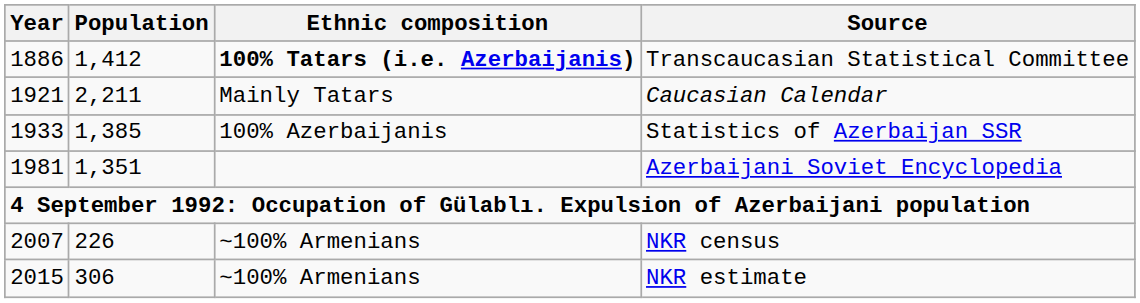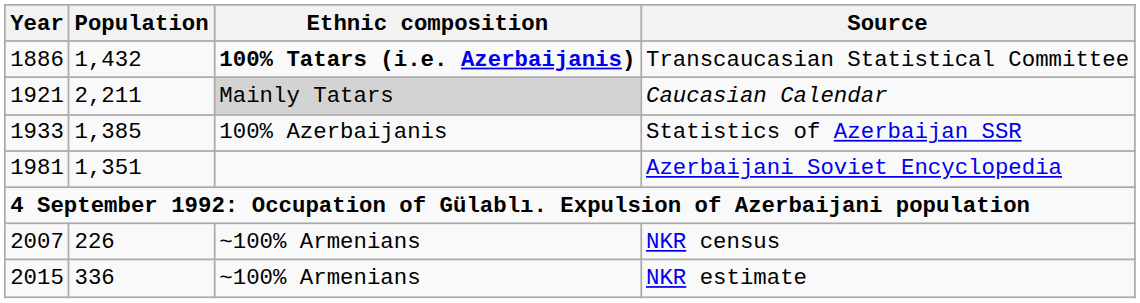Transcaucasian Statistical Committee | Population: 1,412 -> 1,432
Caucasian Calendar | Ethnic composition: no background -> lightgrey background
NKR estimate | Population: 306 -> 336
